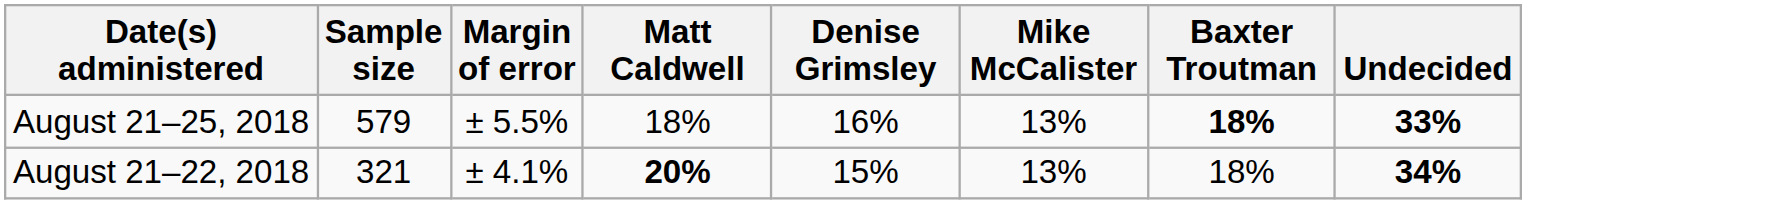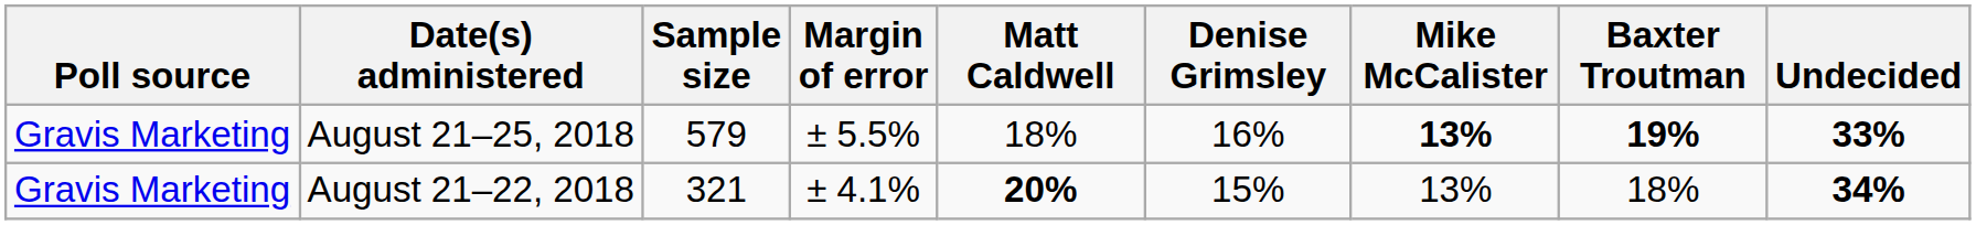+ column: Poll source | Gravis Marketing | Gravis Marketing
August 21–25, 2018 | Mike McCalister: normal -> bold
August 21–25, 2018 | Baxter Troutman: 18% -> 19%
